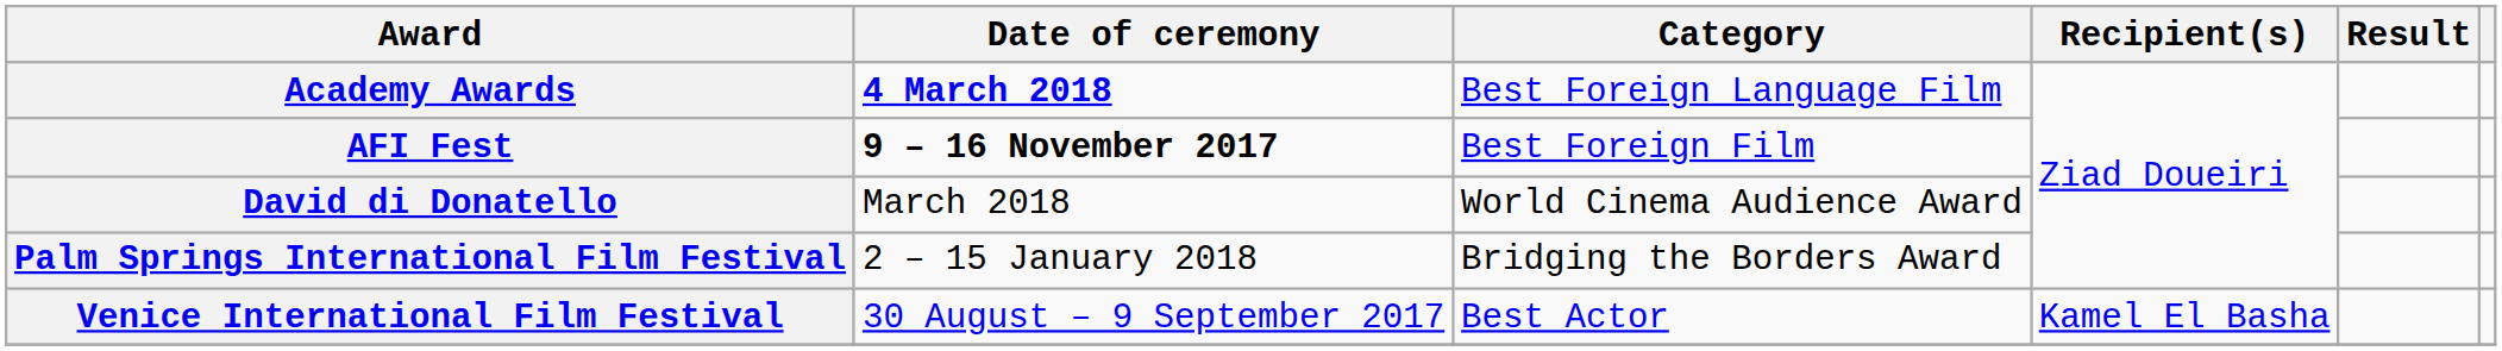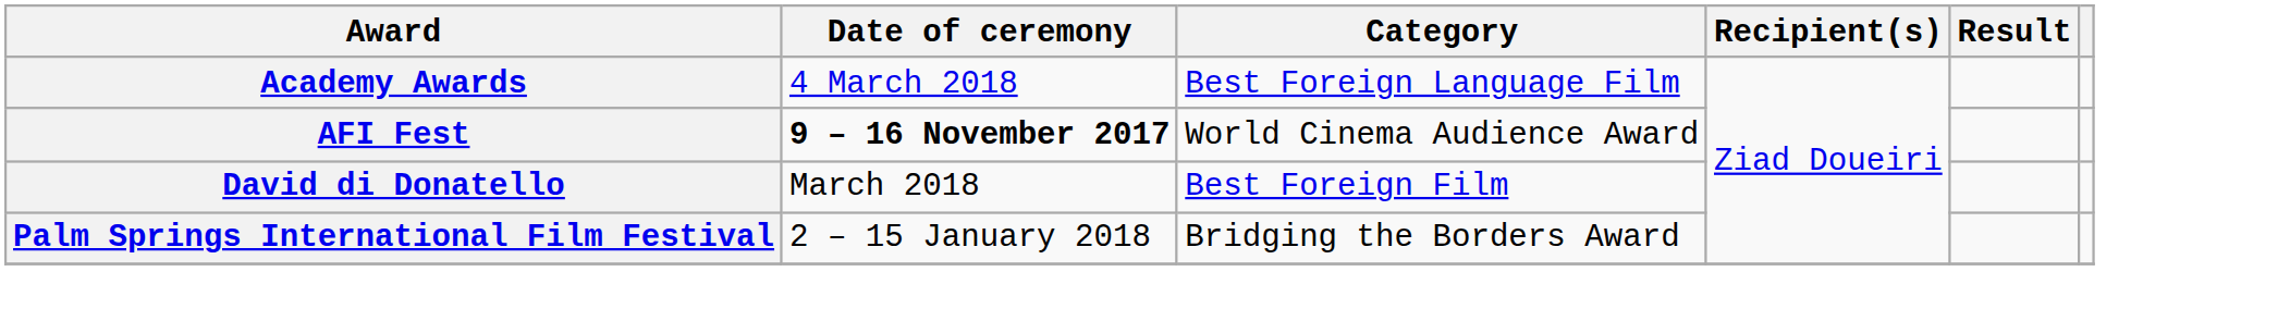Academy Awards | Date of ceremony: bold -> normal
AFI Fest | Category: Best Foreign Film -> World Cinema Audience Award
David di Donatello | Category: World Cinema Audience Award -> Best Foreign Film
- row: Venice International Film Festival | 30 August – 9 September 2017 | Best Actor | Kamel El Basha
